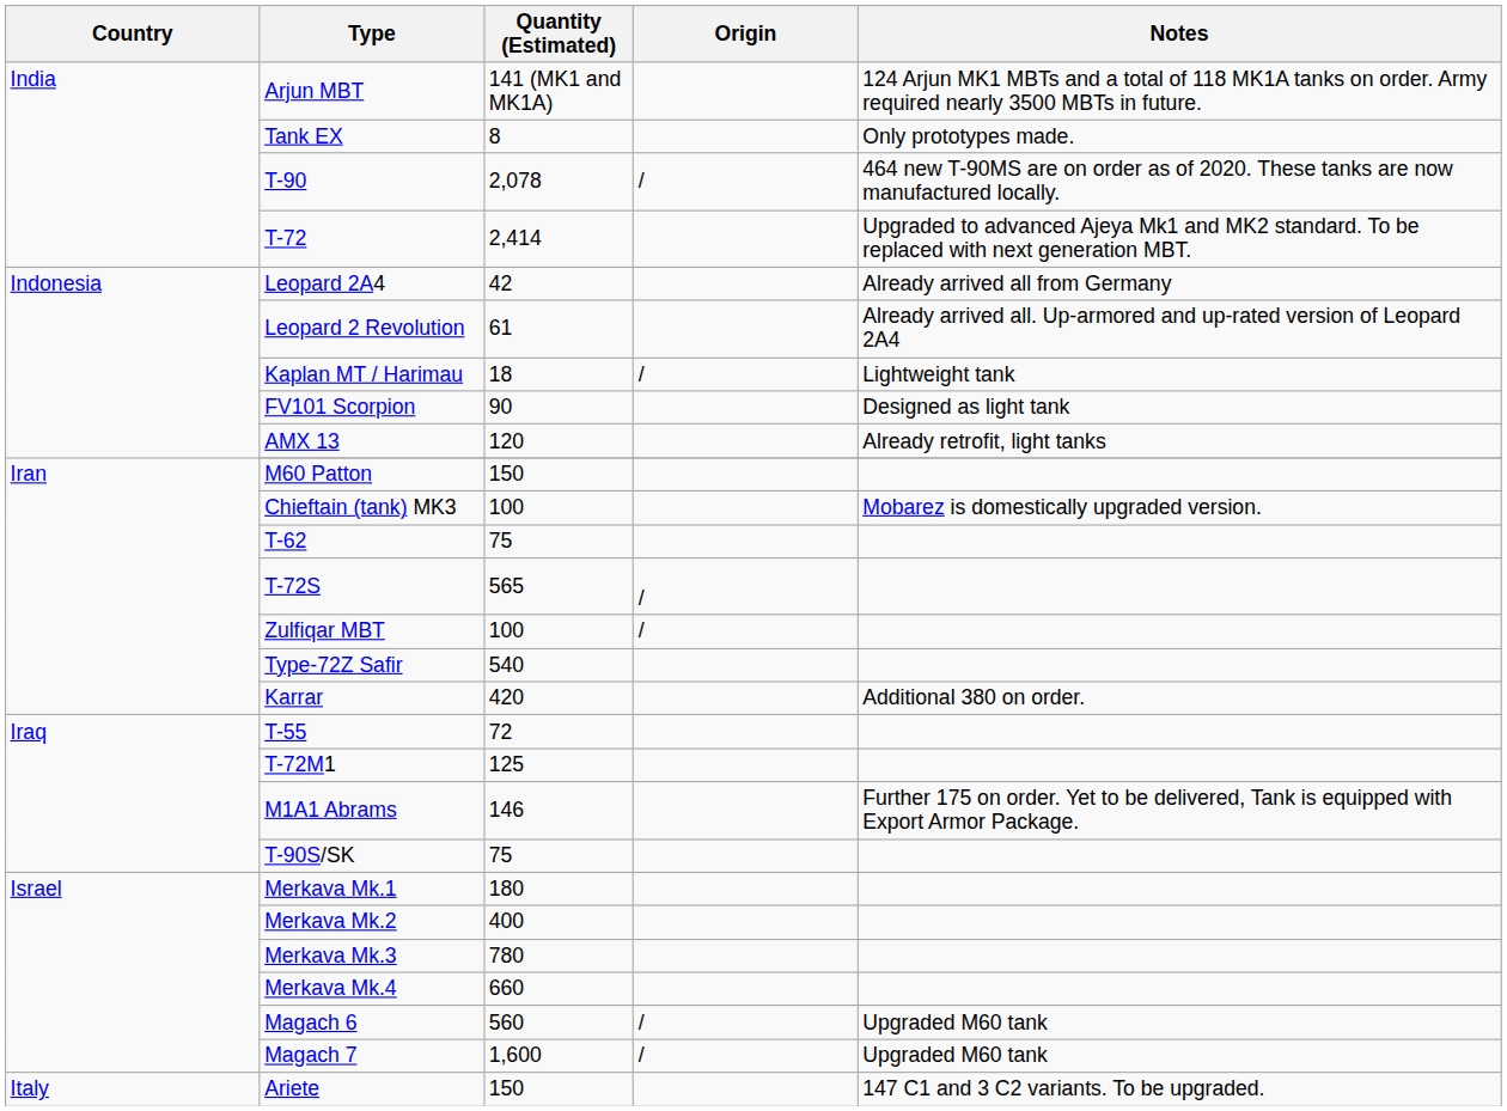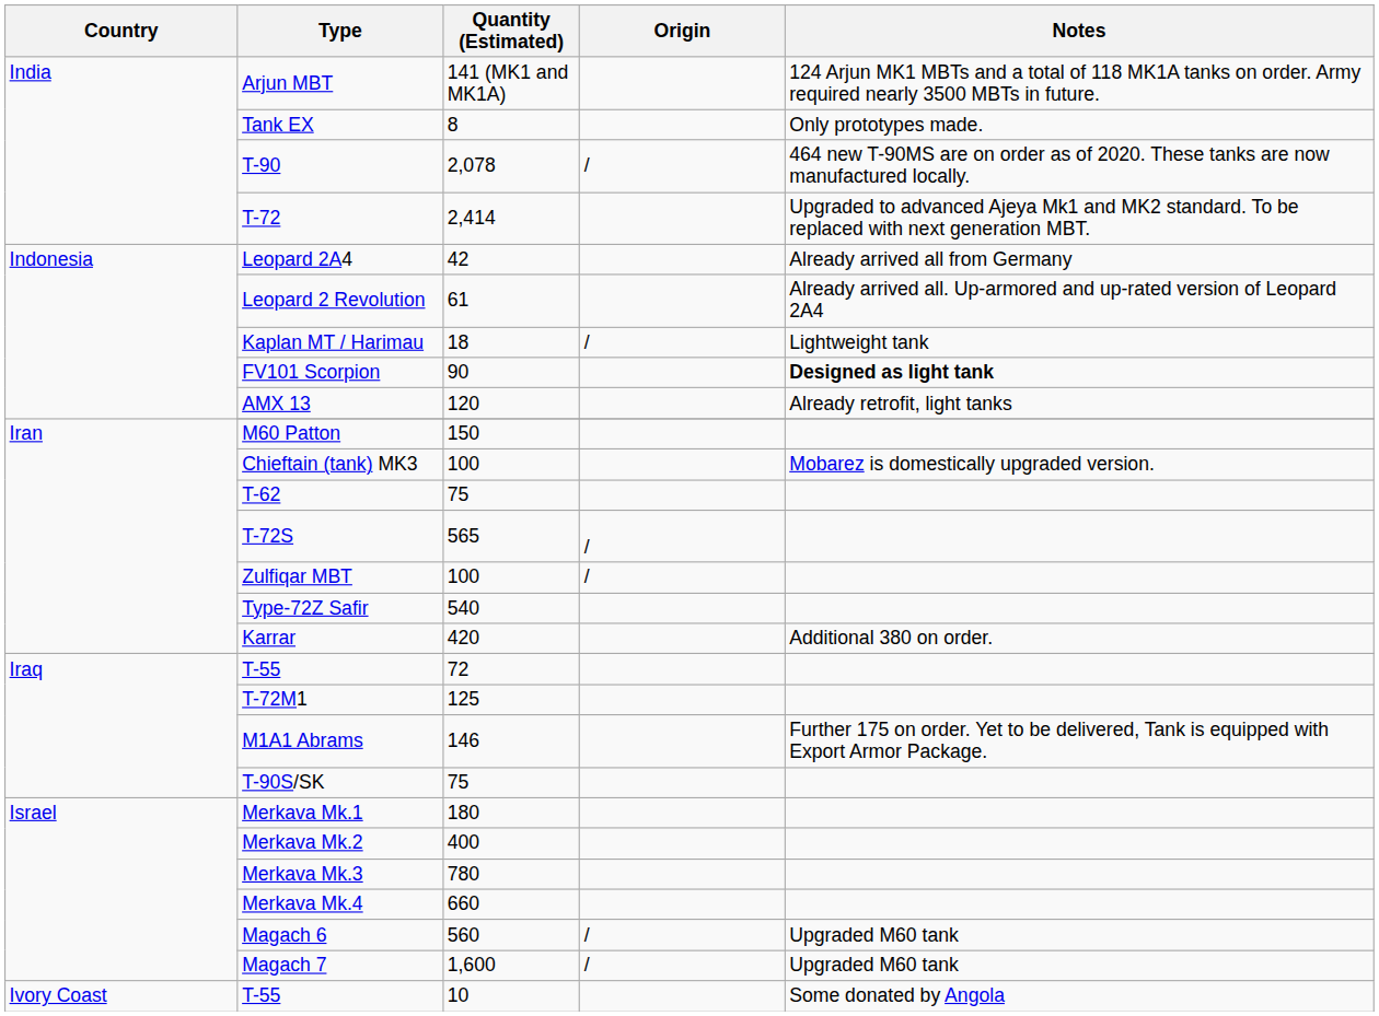FV101 Scorpion | Notes: normal -> bold
- row: Italy | Ariete | 150 | 147 C1 and 3 C2 variants. To be upgraded.
+ row: Ivory Coast | T-55 | 10 | Some donated by Angola
